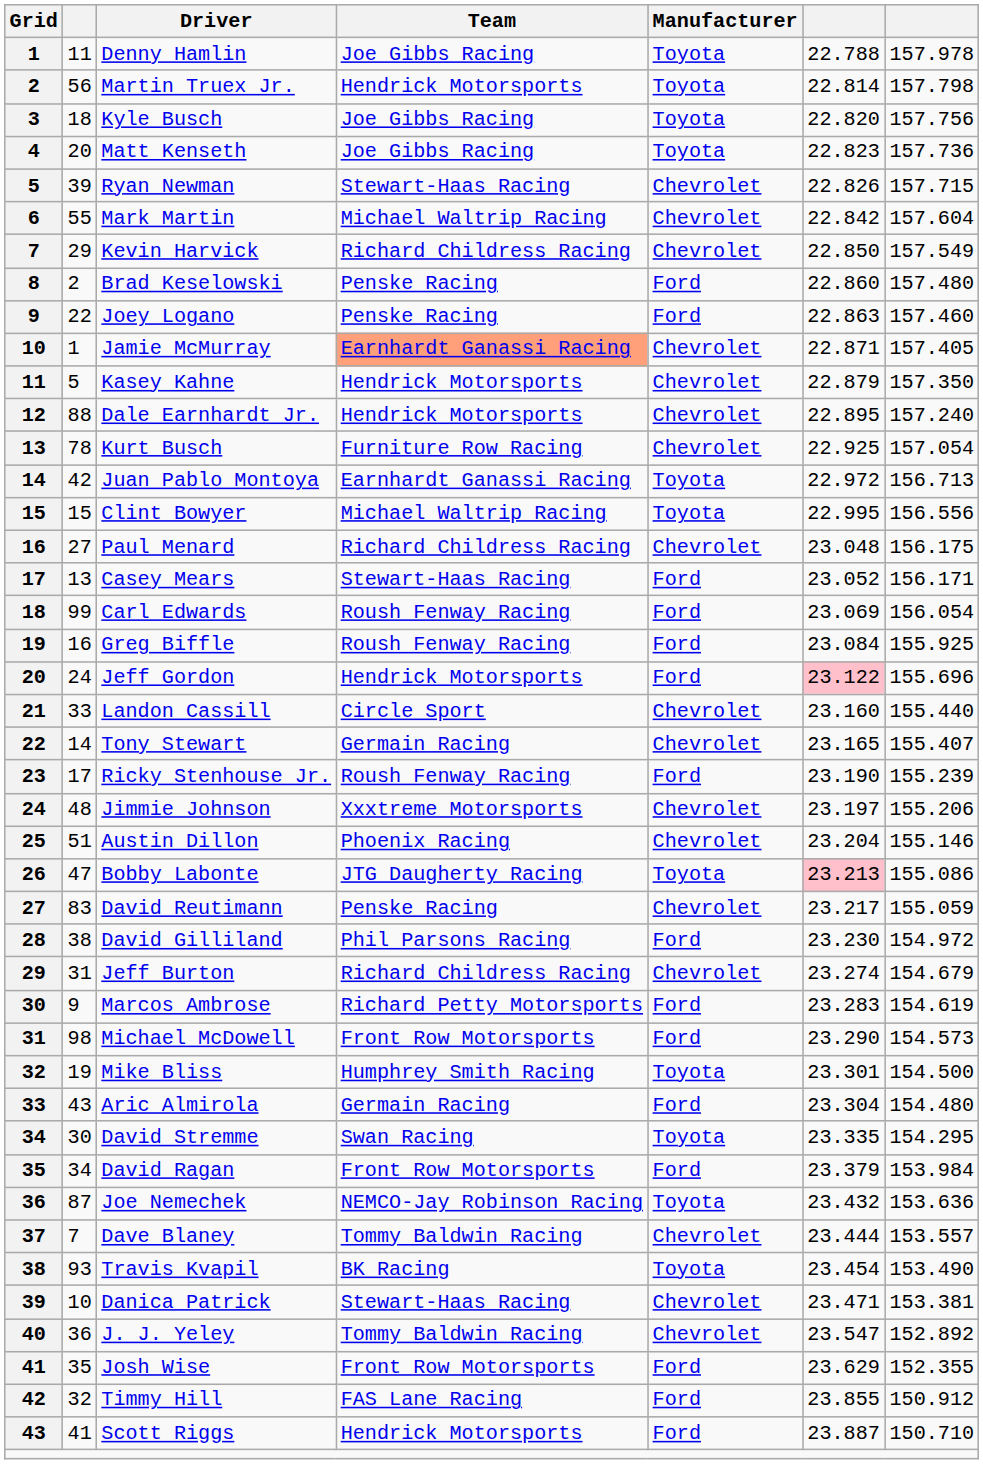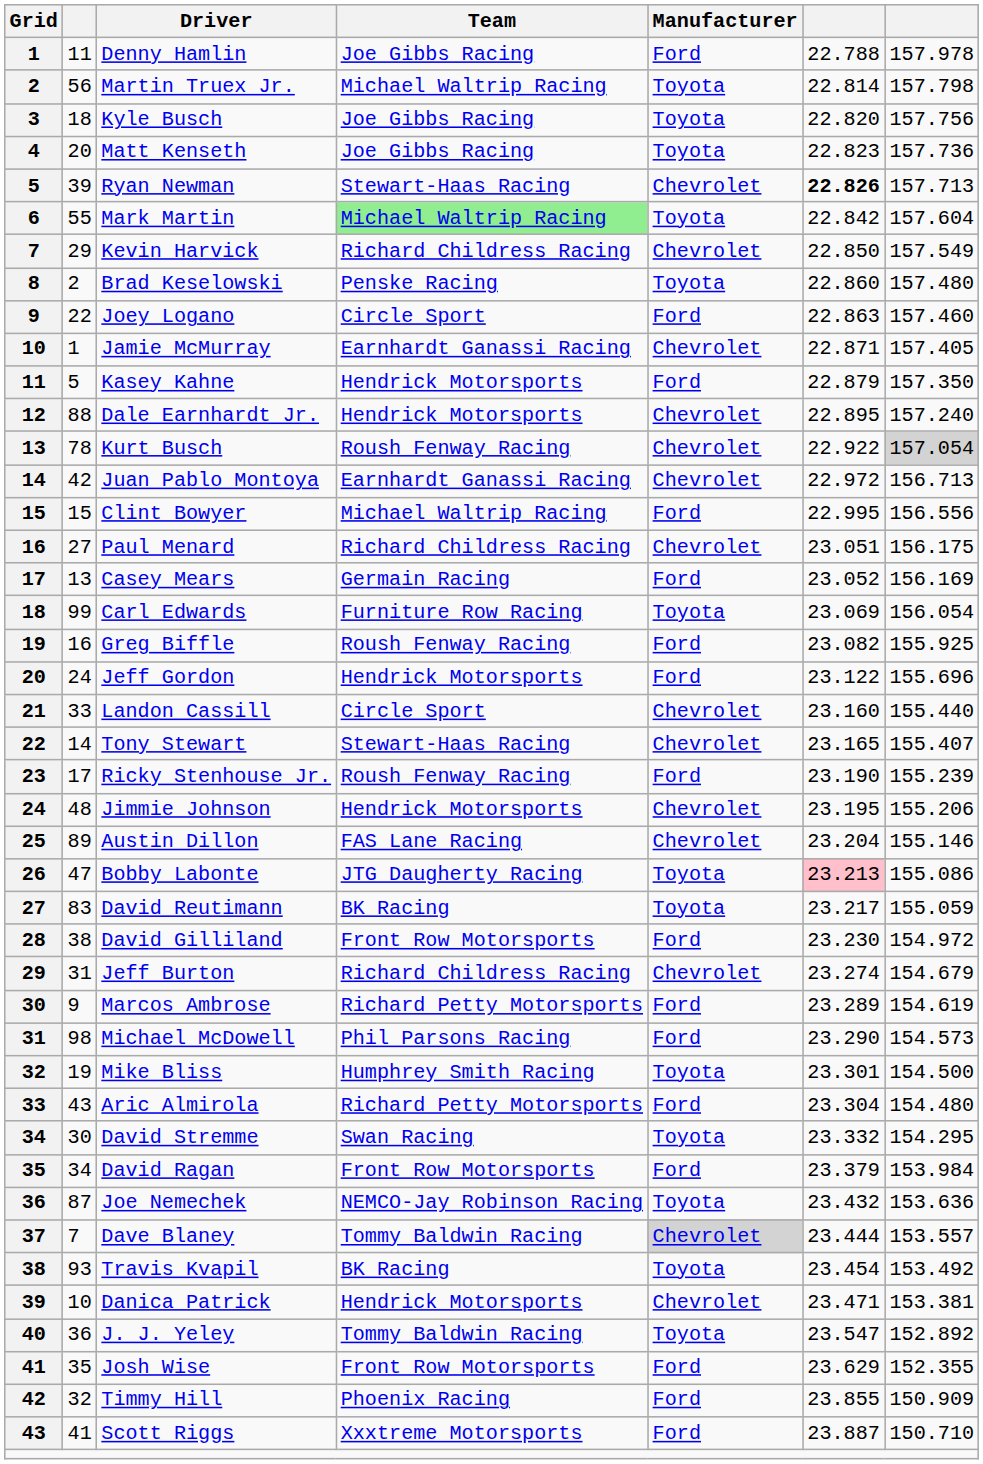Denny Hamlin | Manufacturer: Toyota -> Ford
Martin Truex Jr. | Team: Hendrick Motorsports -> Michael Waltrip Racing
Ryan Newman | column 6: normal -> bold
Ryan Newman | column 7: 157.715 -> 157.713
Mark Martin | Team: no background -> lightgreen background
Mark Martin | Manufacturer: Chevrolet -> Toyota
Brad Keselowski | Manufacturer: Ford -> Toyota
Joey Logano | Team: Penske Racing -> Circle Sport
Jamie McMurray | Team: lightsalmon background -> no background
Kasey Kahne | Manufacturer: Chevrolet -> Ford
Kurt Busch | Team: Furniture Row Racing -> Roush Fenway Racing
Kurt Busch | column 6: 22.925 -> 22.922
Kurt Busch | column 7: no background -> lightgrey background
Juan Pablo Montoya | Manufacturer: Toyota -> Chevrolet
Clint Bowyer | Manufacturer: Toyota -> Ford
Paul Menard | column 6: 23.048 -> 23.051
Casey Mears | Team: Stewart-Haas Racing -> Germain Racing
Casey Mears | column 7: 156.171 -> 156.169
Carl Edwards | Team: Roush Fenway Racing -> Furniture Row Racing
Carl Edwards | Manufacturer: Ford -> Toyota
Greg Biffle | column 6: 23.084 -> 23.082
Jeff Gordon | column 6: pink background -> no background
Tony Stewart | Team: Germain Racing -> Stewart-Haas Racing
Jimmie Johnson | Team: Xxxtreme Motorsports -> Hendrick Motorsports
Jimmie Johnson | column 6: 23.197 -> 23.195
Austin Dillon | column 2: 51 -> 89
Austin Dillon | Team: Phoenix Racing -> FAS Lane Racing
David Reutimann | Team: Penske Racing -> BK Racing
David Reutimann | Manufacturer: Chevrolet -> Toyota
David Gilliland | Team: Phil Parsons Racing -> Front Row Motorsports
Marcos Ambrose | column 6: 23.283 -> 23.289
Michael McDowell | Team: Front Row Motorsports -> Phil Parsons Racing
Aric Almirola | Team: Germain Racing -> Richard Petty Motorsports
David Stremme | column 6: 23.335 -> 23.332
Dave Blaney | Manufacturer: no background -> lightgrey background
Travis Kvapil | column 7: 153.490 -> 153.492
Danica Patrick | Team: Stewart-Haas Racing -> Hendrick Motorsports
J. J. Yeley | Manufacturer: Chevrolet -> Toyota
Timmy Hill | Team: FAS Lane Racing -> Phoenix Racing
Timmy Hill | column 7: 150.912 -> 150.909
Scott Riggs | Team: Hendrick Motorsports -> Xxxtreme Motorsports
